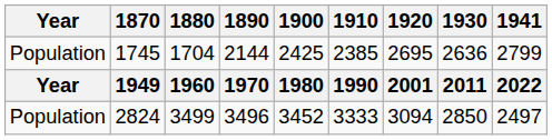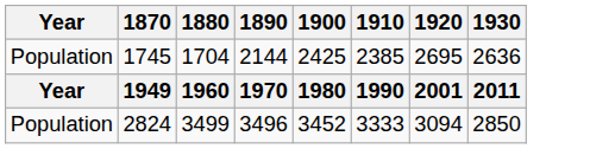- column: 1941 | 2799 | 2022 | 2497
